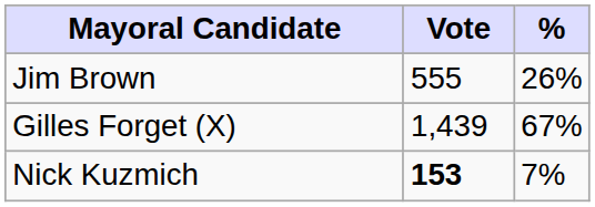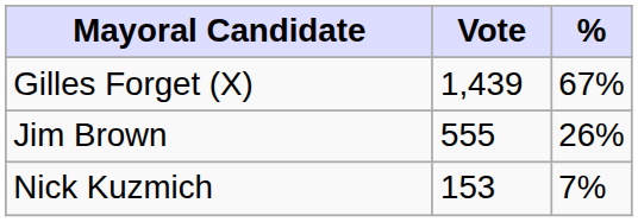rows swapped: Gilles Forget (X) <-> Jim Brown
Nick Kuzmich | Vote: bold -> normal
